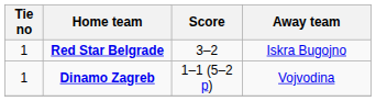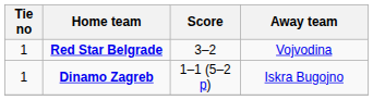Red Star Belgrade | Away team: Iskra Bugojno -> Vojvodina
Dinamo Zagreb | Away team: Vojvodina -> Iskra Bugojno
